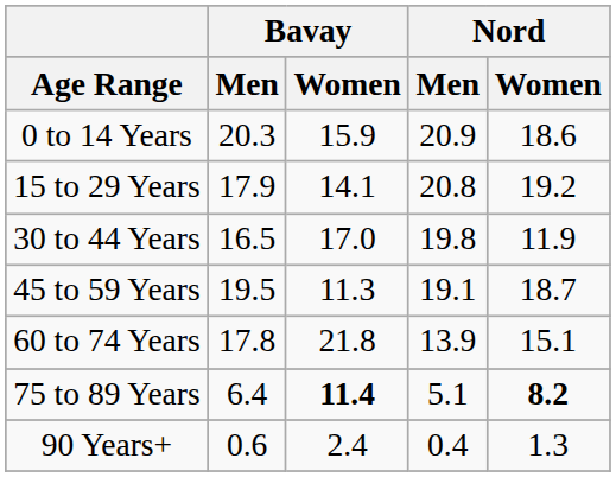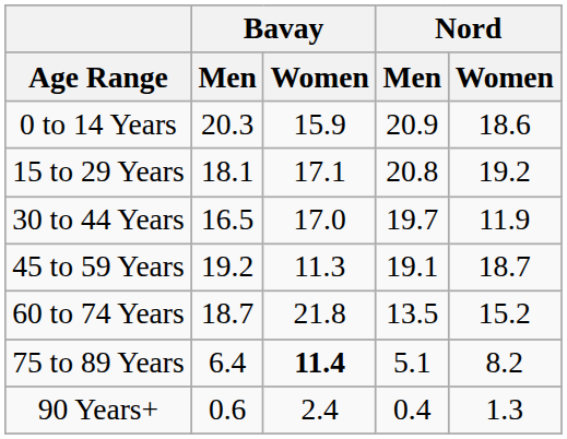15 to 29 Years | Bavay / Men: 17.9 -> 18.1
15 to 29 Years | Bavay / Women: 14.1 -> 17.1
30 to 44 Years | Nord / Men: 19.8 -> 19.7
45 to 59 Years | Bavay / Men: 19.5 -> 19.2
60 to 74 Years | Bavay / Men: 17.8 -> 18.7
60 to 74 Years | Nord / Men: 13.9 -> 13.5
60 to 74 Years | Nord / Women: 15.1 -> 15.2
75 to 89 Years | Nord / Women: bold -> normal
